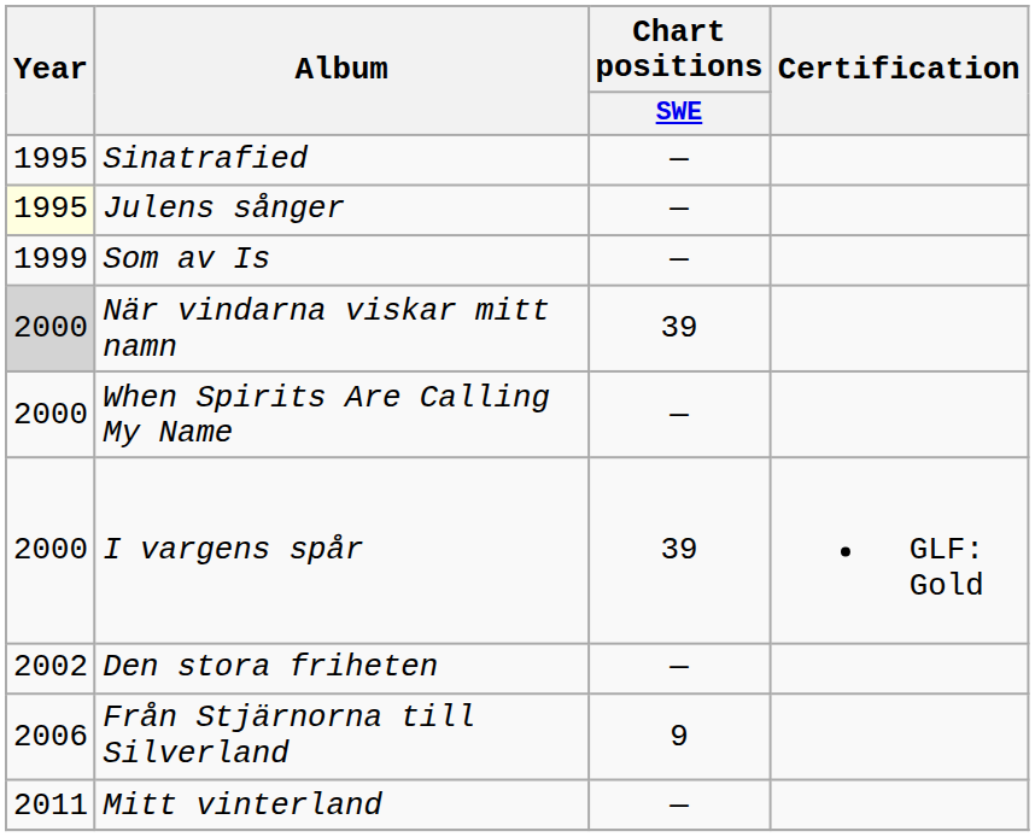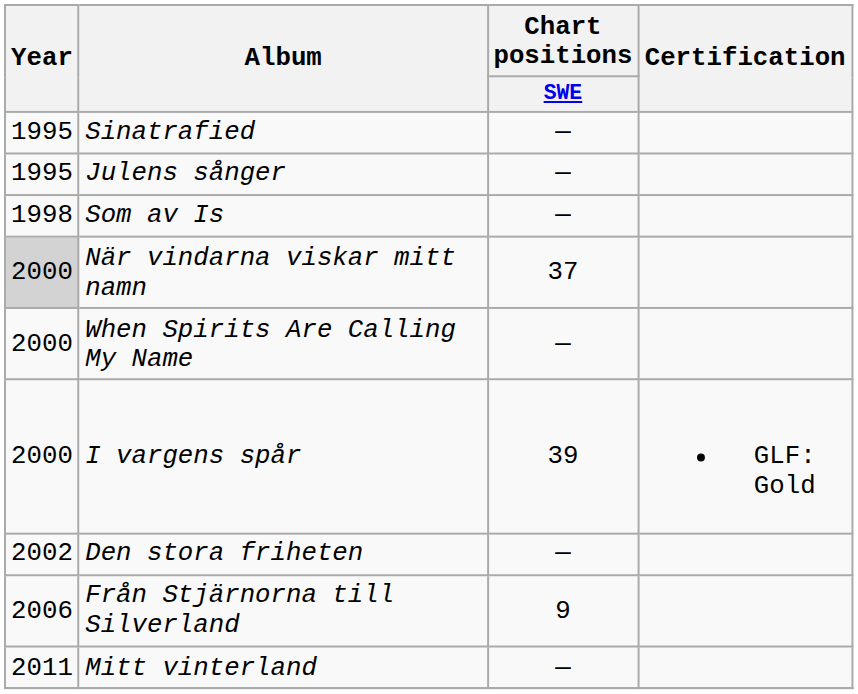Julens sånger | Year: lightyellow background -> no background
Som av Is | Year: 1999 -> 1998
När vindarna viskar mitt namn | Chart positions / SWE: 39 -> 37
